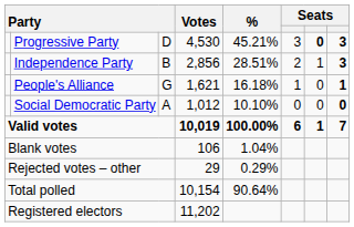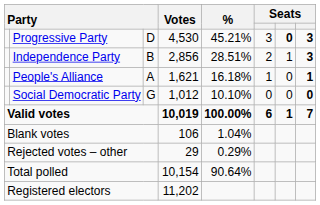People's Alliance | column 3: G -> A
Social Democratic Party | column 3: A -> G
